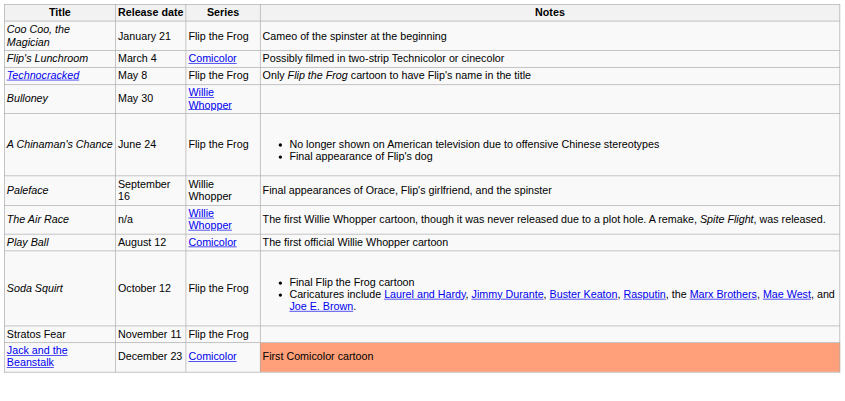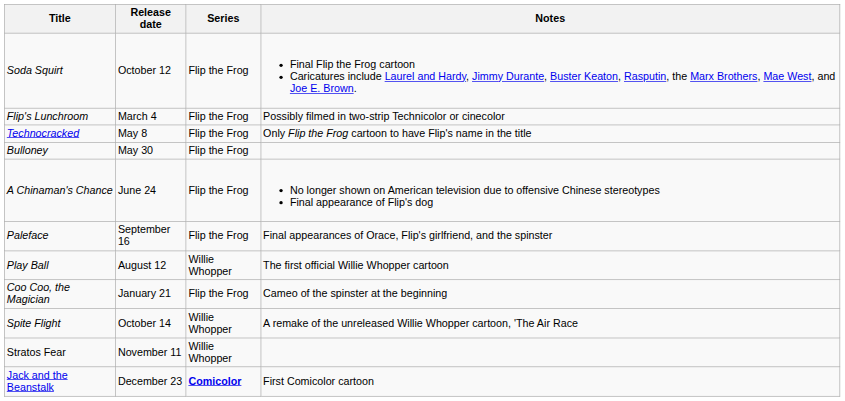rows swapped: Coo Coo, the Magician <-> Soda Squirt
Flip's Lunchroom | Series: Comicolor -> Flip the Frog
Bulloney | Series: Willie Whopper -> Flip the Frog
Paleface | Series: Willie Whopper -> Flip the Frog
- row: The Air Race | n/a | Willie Whopper | The first Willie Whopper cartoon, though it was never released due to a plot hole. A remake, Spite Flight, was released.
Play Ball | Series: Comicolor -> Willie Whopper
+ row: Spite Flight | October 14 | Willie Whopper | A remake of the unreleased Willie Whopper cartoon, 'The Air Race
Stratos Fear | Series: Flip the Frog -> Willie Whopper
Jack and the Beanstalk | Series: normal -> bold
Jack and the Beanstalk | Notes: lightsalmon background -> no background
